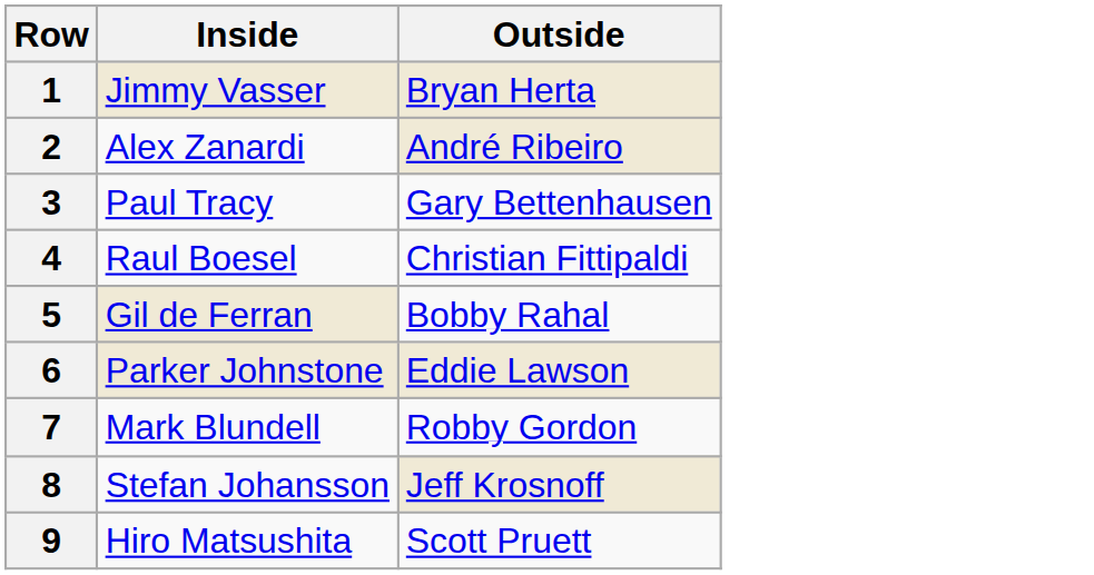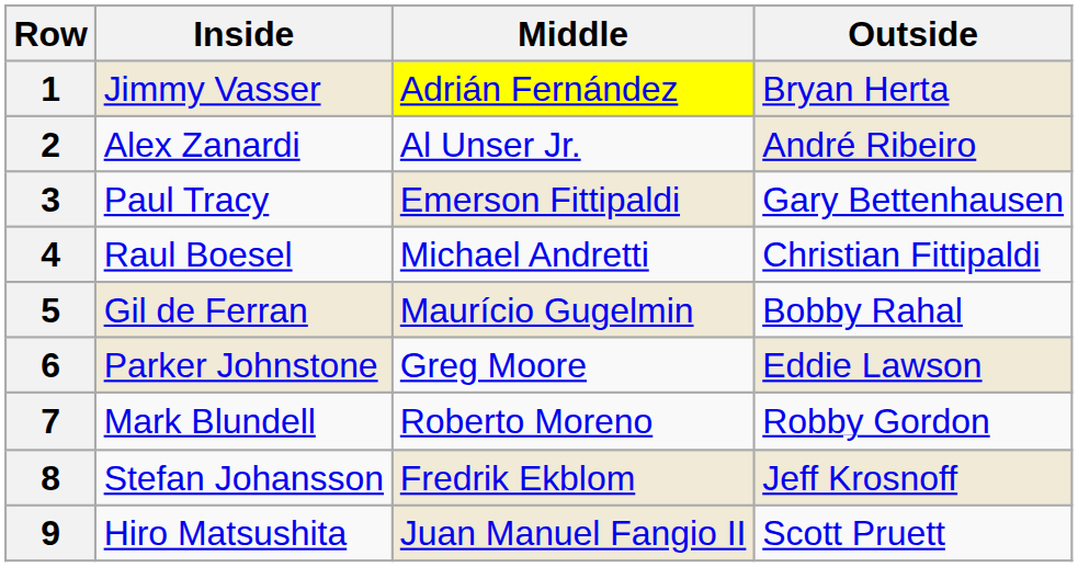+ column: Middle | Adrián Fernández | Al Unser Jr. | Emerson Fittipaldi | Michael Andretti | Maurício Gugelmin | Greg Moore | Roberto Moreno | Fredrik Ekblom | Juan Manuel Fangio II
